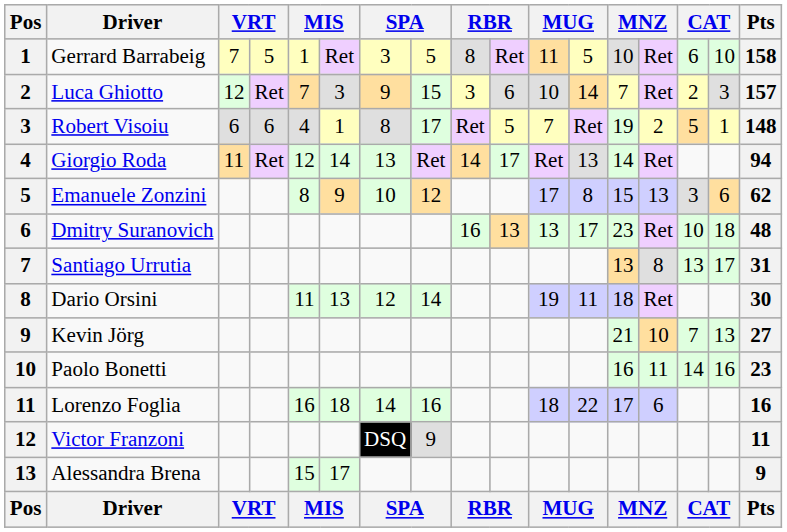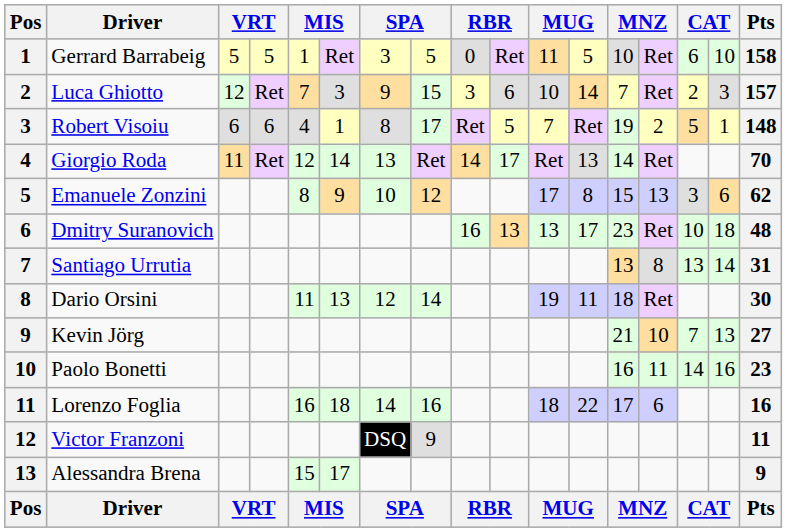Gerrard Barrabeig | column 3: 7 -> 5
Gerrard Barrabeig | column 9: 8 -> 0
Giorgio Roda | Pts: 94 -> 70
Santiago Urrutia | column 16: 17 -> 14
